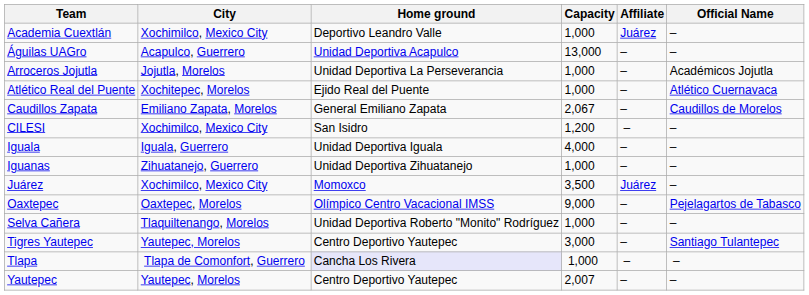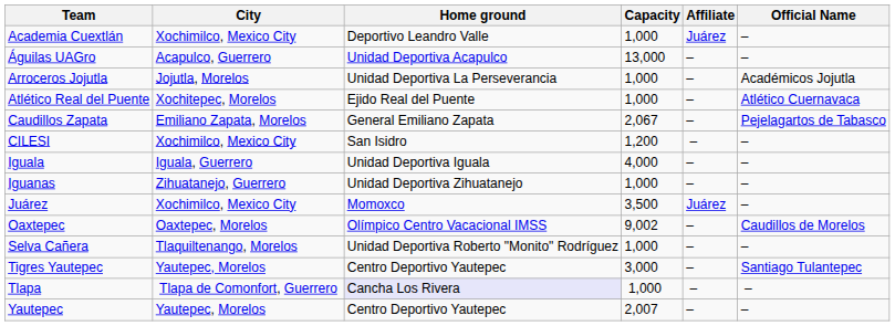Caudillos Zapata | Official Name: Caudillos de Morelos -> Pejelagartos de Tabasco
Oaxtepec | Capacity: 9,000 -> 9,002
Oaxtepec | Official Name: Pejelagartos de Tabasco -> Caudillos de Morelos
